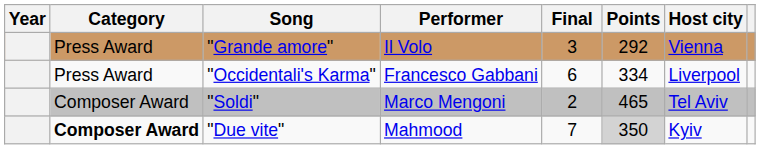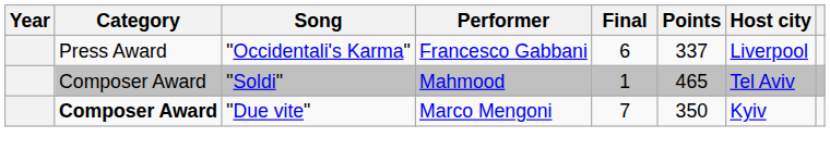- row: Press Award | "Grande amore" | Il Volo | 3 | 292 | Vienna
"Occidentali's Karma" | Points: 334 -> 337
"Soldi" | Performer: Marco Mengoni -> Mahmood
"Soldi" | Final: 2 -> 1
"Due vite" | Performer: Mahmood -> Marco Mengoni
"Due vite" | Points: lightgrey background -> no background
